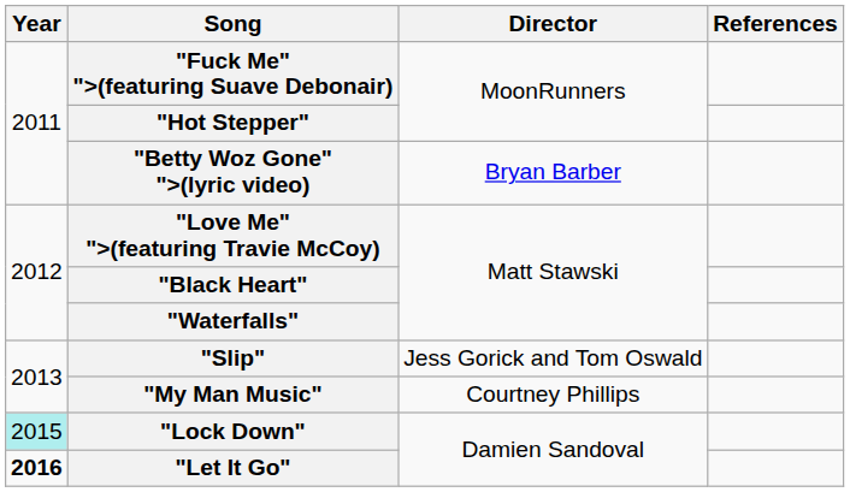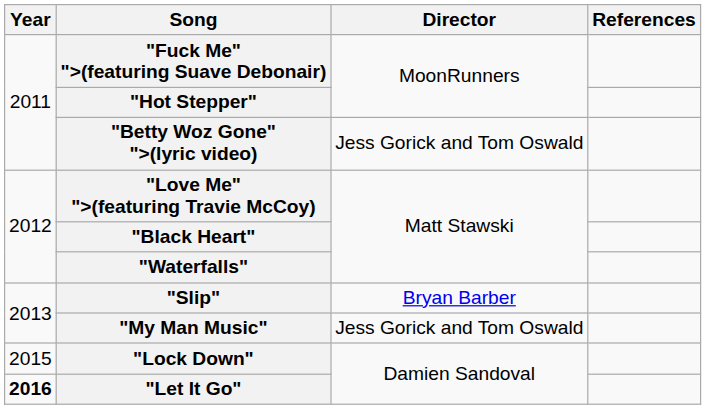"Betty Woz Gone" ">(lyric video) | Director: Bryan Barber -> Jess Gorick and Tom Oswald
"Slip" | Director: Jess Gorick and Tom Oswald -> Bryan Barber
"My Man Music" | Director: Courtney Phillips -> Jess Gorick and Tom Oswald
"Lock Down" | Year: paleturquoise background -> no background
